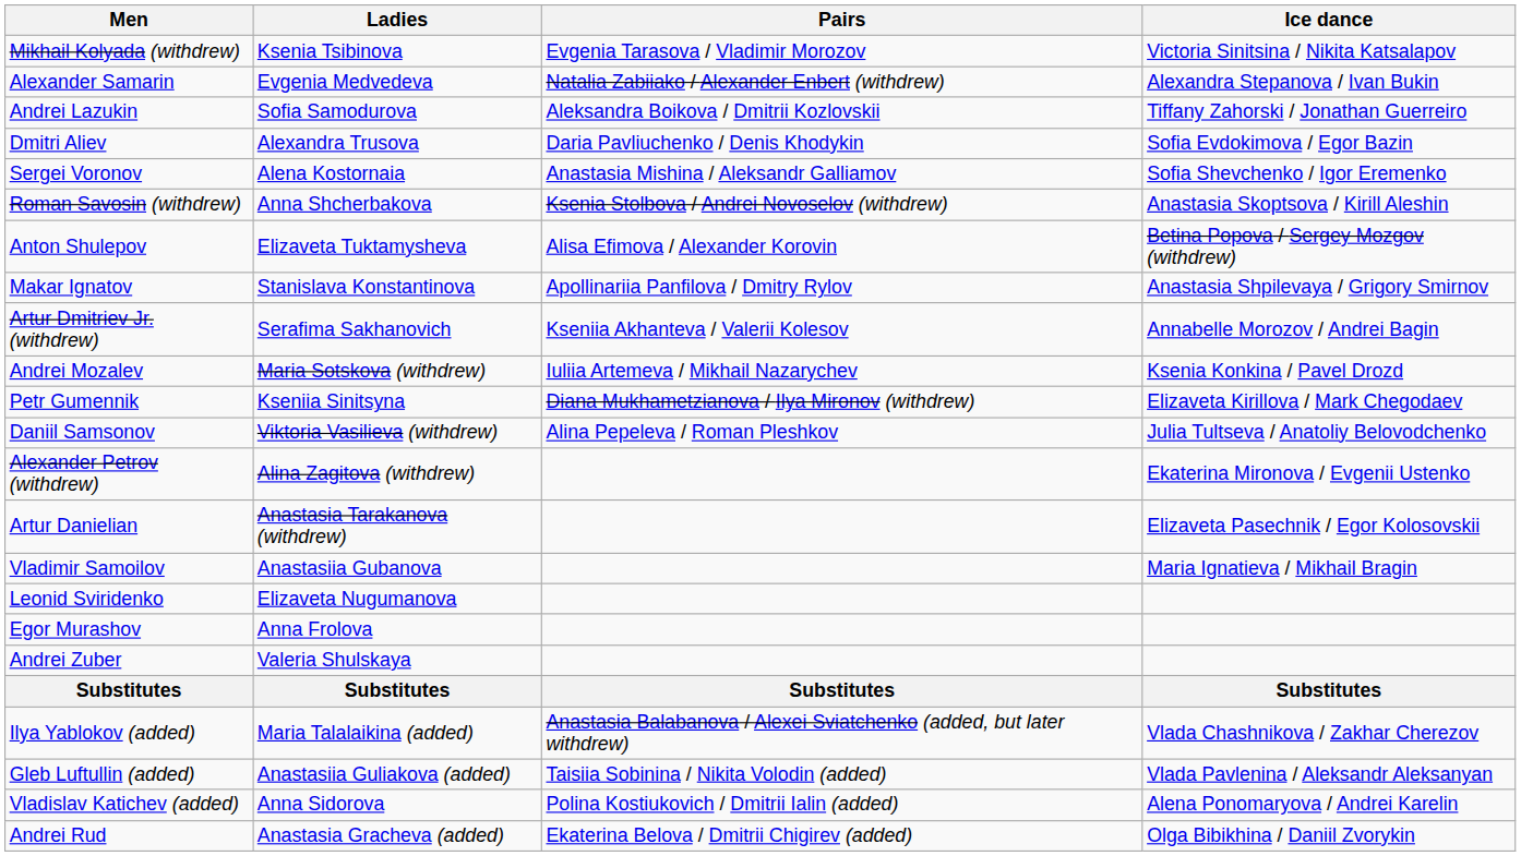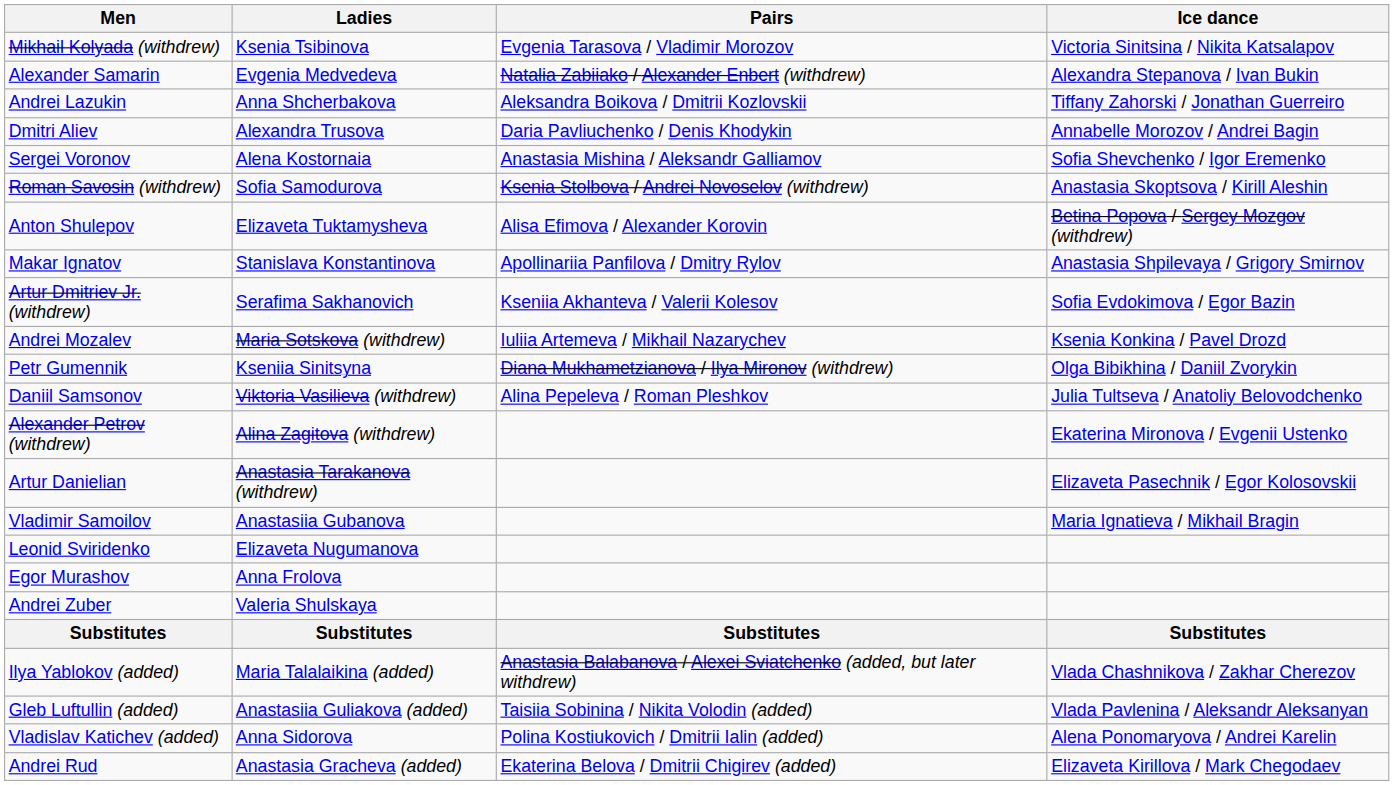Andrei Lazukin | Ladies: Sofia Samodurova -> Anna Shcherbakova
Dmitri Aliev | Ice dance: Sofia Evdokimova / Egor Bazin -> Annabelle Morozov / Andrei Bagin
Roman Savosin (withdrew) | Ladies: Anna Shcherbakova -> Sofia Samodurova
Artur Dmitriev Jr. (withdrew) | Ice dance: Annabelle Morozov / Andrei Bagin -> Sofia Evdokimova / Egor Bazin
Petr Gumennik | Ice dance: Elizaveta Kirillova / Mark Chegodaev -> Olga Bibikhina / Daniil Zvorykin
Andrei Rud | Ice dance: Olga Bibikhina / Daniil Zvorykin -> Elizaveta Kirillova / Mark Chegodaev
